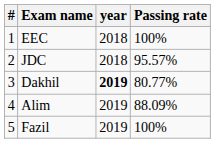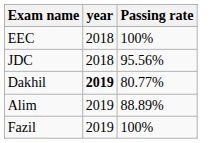- column: # | 1 | 2 | 3 | 4 | 5
JDC | Passing rate: 95.57% -> 95.56%
Alim | Passing rate: 88.09% -> 88.89%
